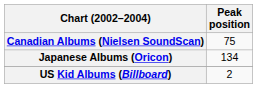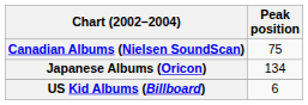US Kid Albums (Billboard) | Peak position: 2 -> 6
